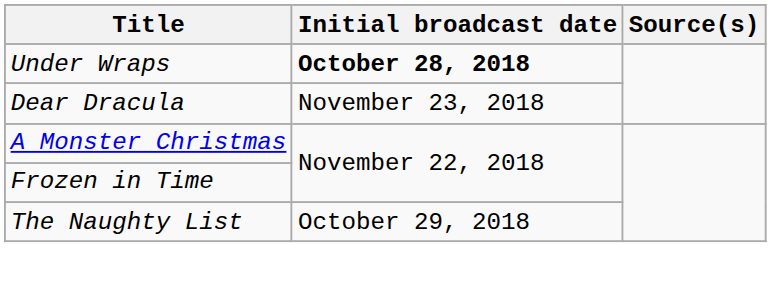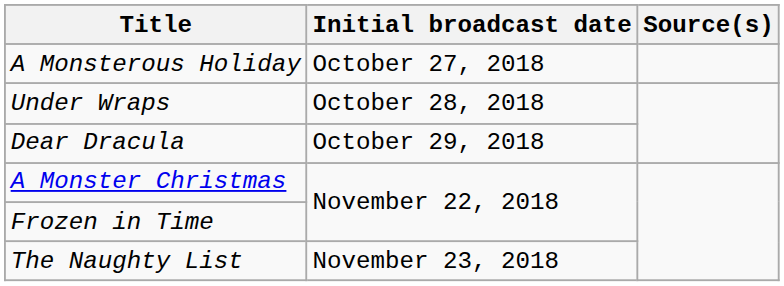+ row: A Monsterous Holiday | October 27, 2018
Under Wraps | Initial broadcast date: bold -> normal
Dear Dracula | Initial broadcast date: November 23, 2018 -> October 29, 2018
The Naughty List | Initial broadcast date: October 29, 2018 -> November 23, 2018
